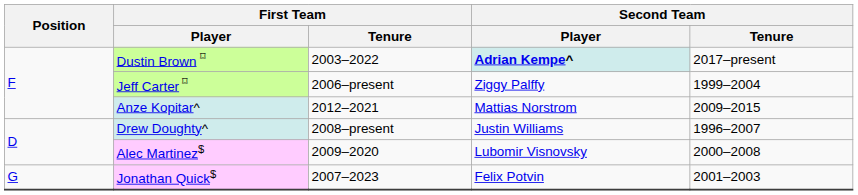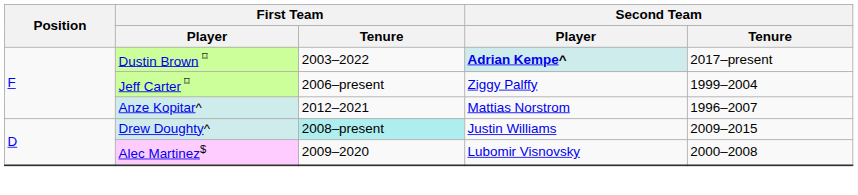Anze Kopitar^ | Second Team / Tenure: 2009–2015 -> 1996–2007
Drew Doughty^ | First Team / Tenure: no background -> paleturquoise background
Drew Doughty^ | Second Team / Tenure: 1996–2007 -> 2009–2015
- row: G | Jonathan Quick$ | 2007–2023 | Felix Potvin | 2001–2003
